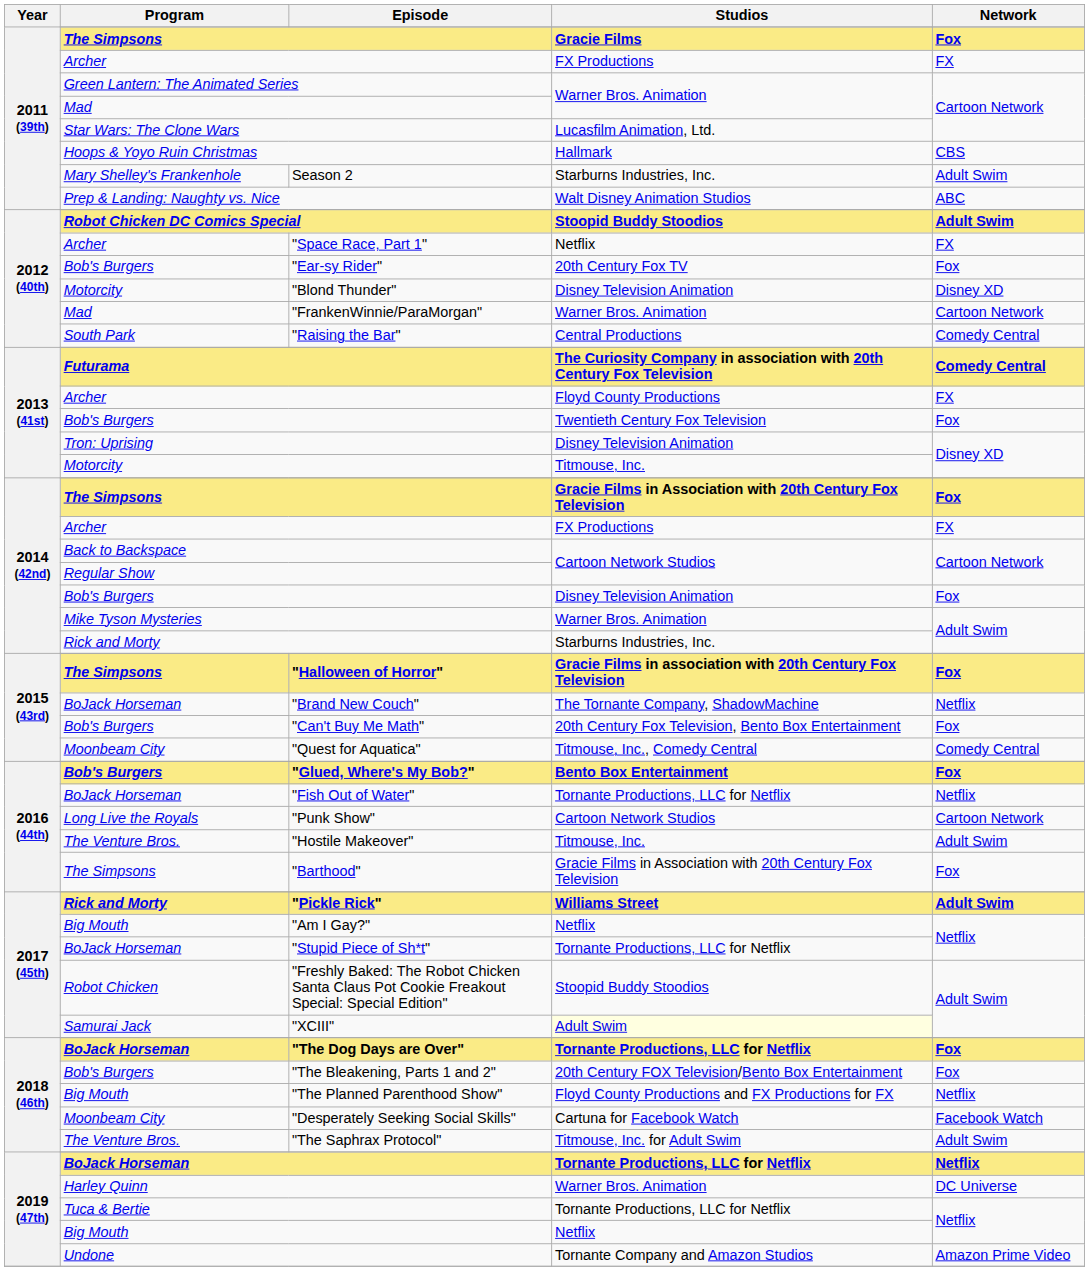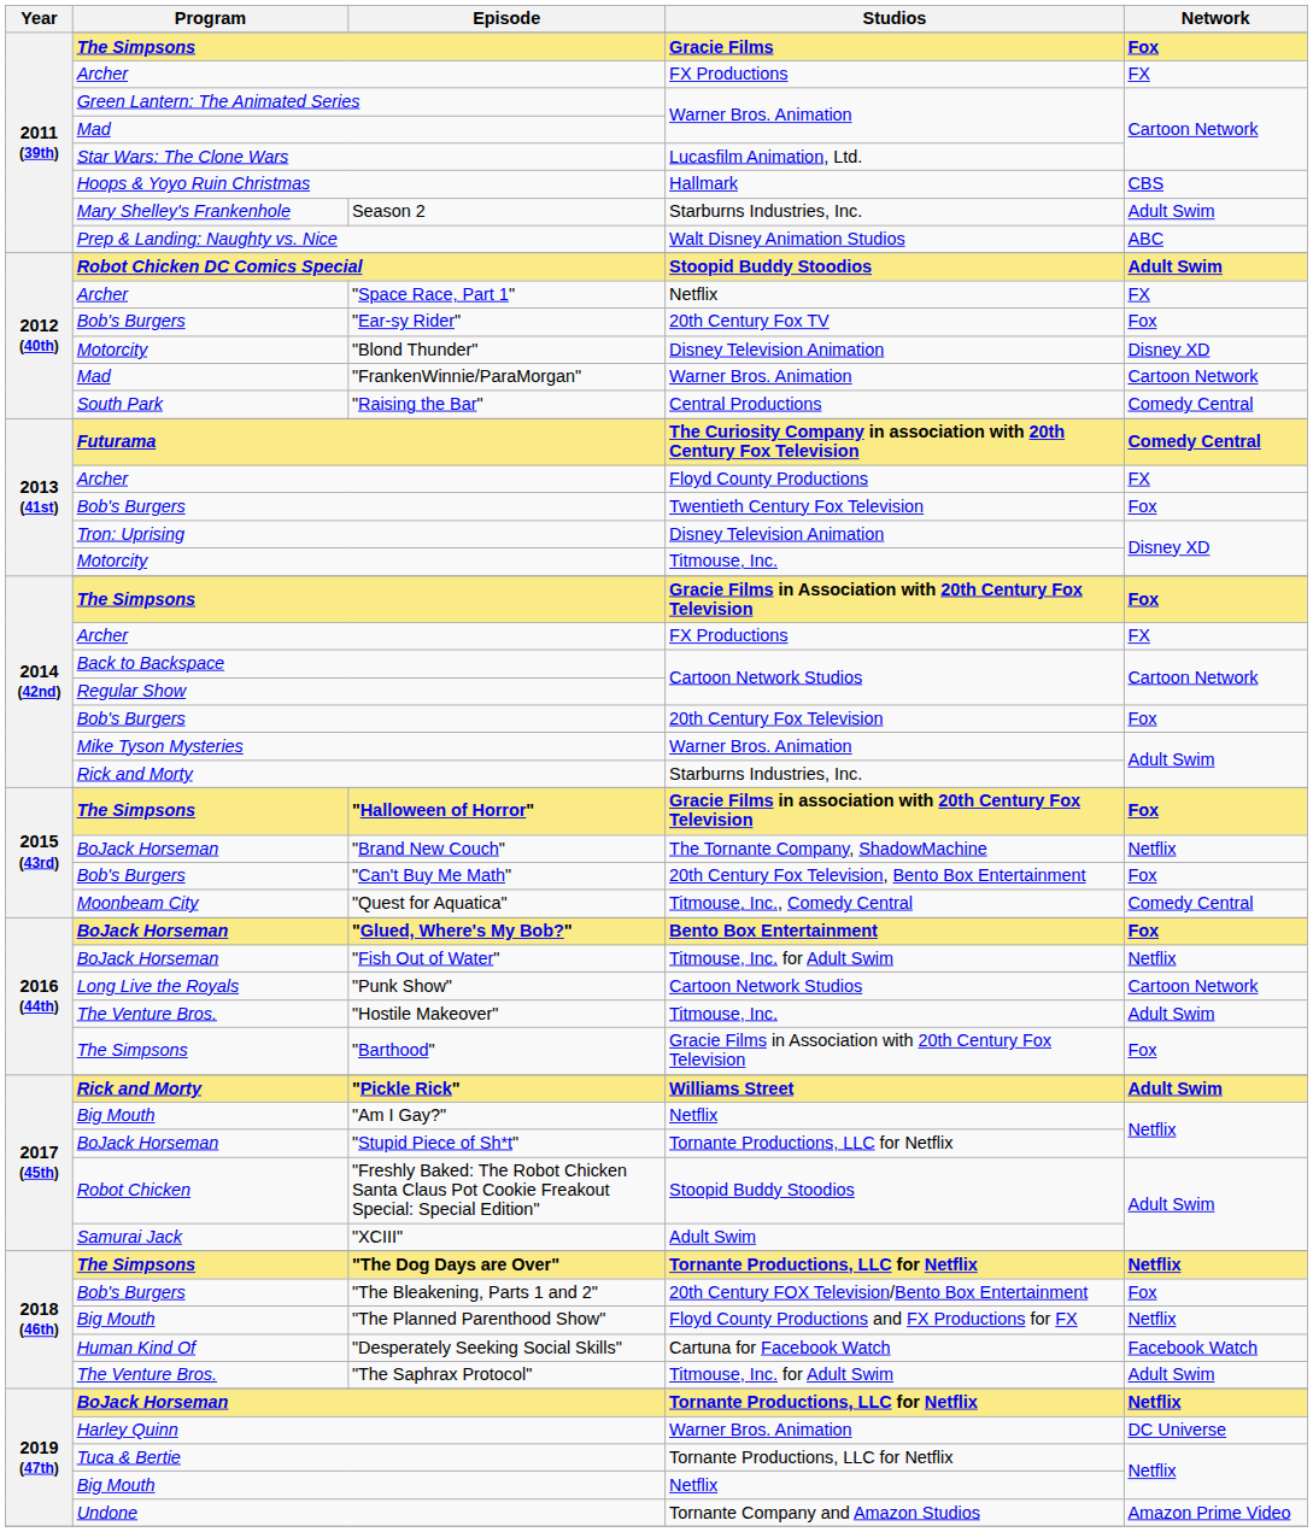2014 (42nd) / Bob's Burgers | Studios: Disney Television Animation -> 20th Century Fox Television
"Glued, Where's My Bob?" | Program: Bob's Burgers -> BoJack Horseman
"Fish Out of Water" | Studios: Tornante Productions, LLC for Netflix -> Titmouse, Inc. for Adult Swim
"XCIII" | Studios: lightyellow background -> no background
"The Dog Days are Over" | Program: BoJack Horseman -> The Simpsons
"The Dog Days are Over" | Network: Fox -> Netflix
"Desperately Seeking Social Skills" | Program: Moonbeam City -> Human Kind Of
